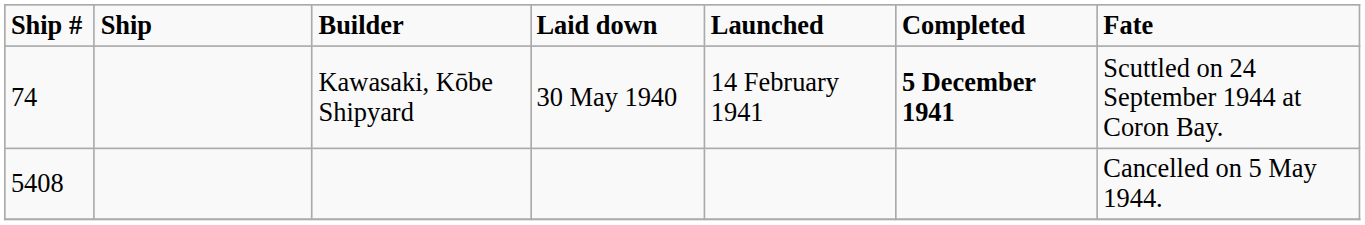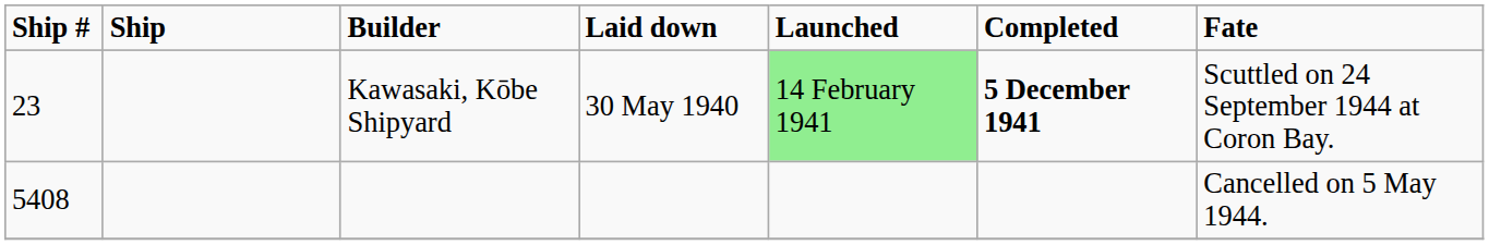Kawasaki, Kōbe Shipyard | Ship #: 74 -> 23
Kawasaki, Kōbe Shipyard | Launched: no background -> lightgreen background
